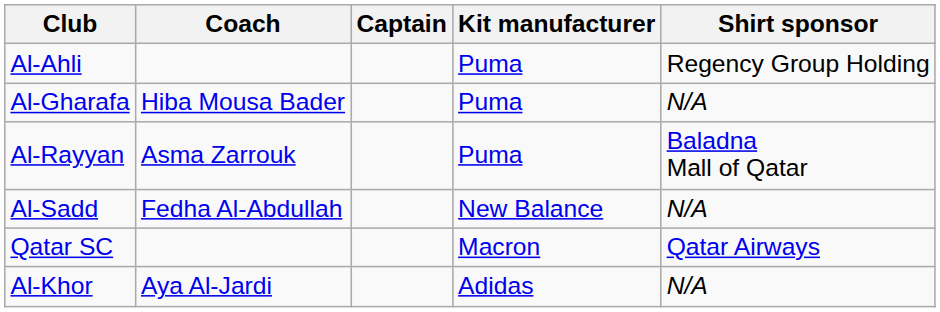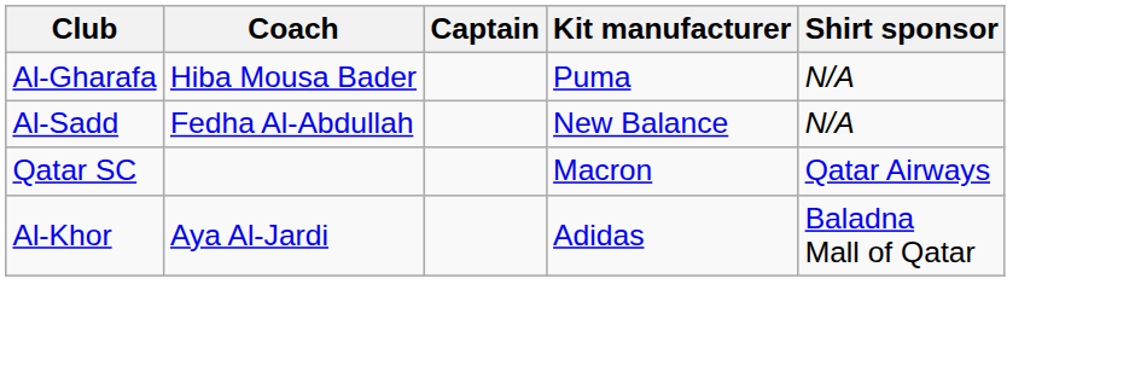- row: Al-Ahli | Puma | Regency Group Holding
- row: Al-Rayyan | Asma Zarrouk | Puma | Baladna Mall of Qatar
Al-Khor | Shirt sponsor: N/A -> Baladna Mall of Qatar
